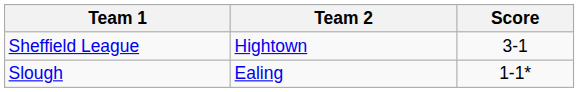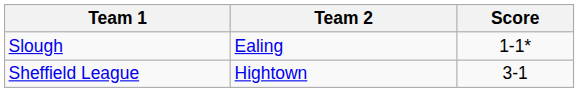rows swapped: Sheffield League <-> Slough
